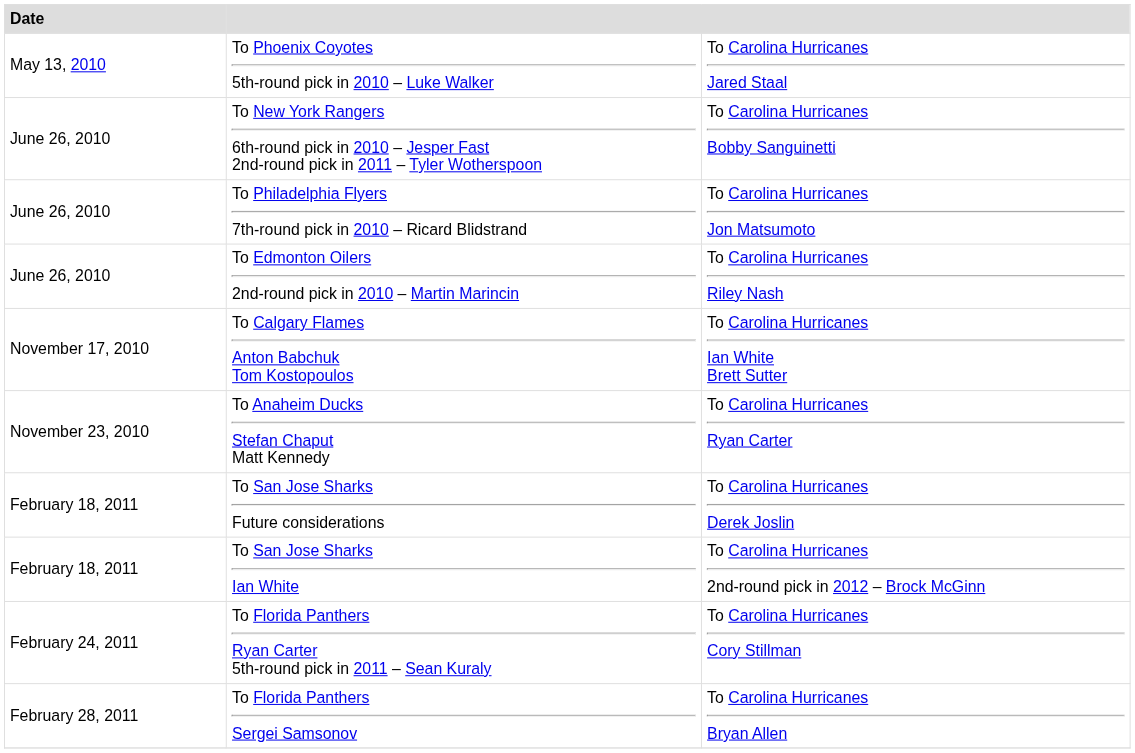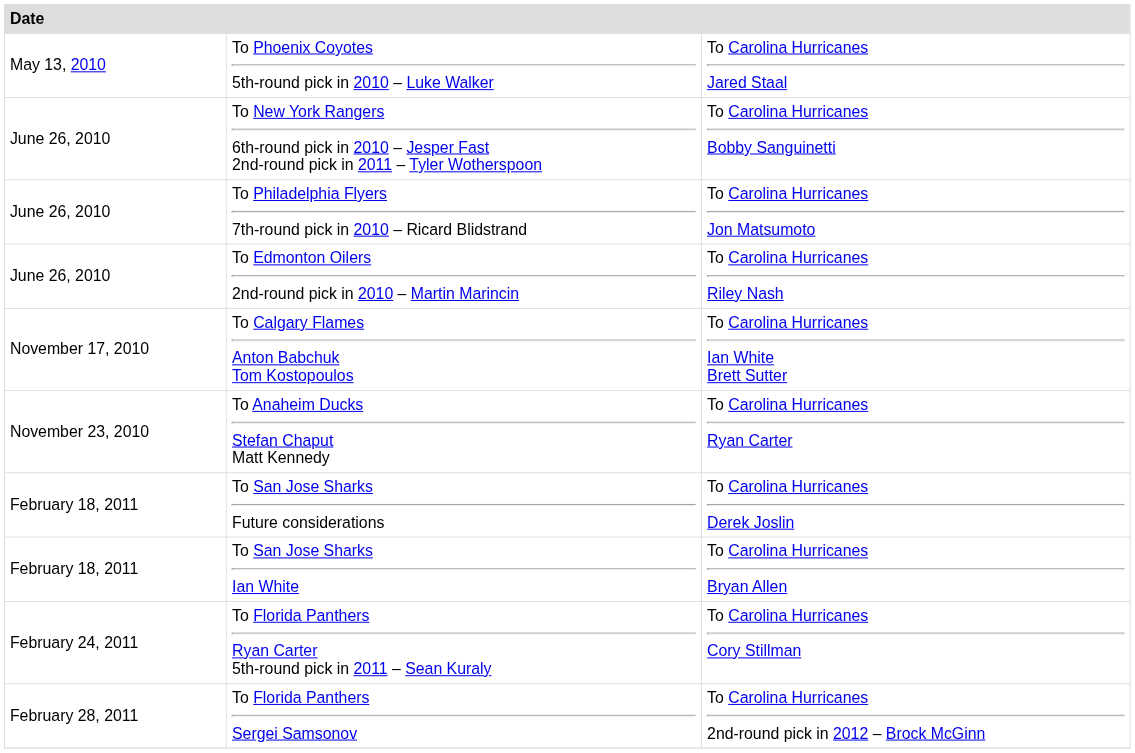To San Jose Sharks Ian White | column 3: To Carolina Hurricanes 2nd-round pick in 2012 – Brock McGinn -> To Carolina Hurricanes Bryan Allen
To Florida Panthers Sergei Samsonov | column 3: To Carolina Hurricanes Bryan Allen -> To Carolina Hurricanes 2nd-round pick in 2012 – Brock McGinn
